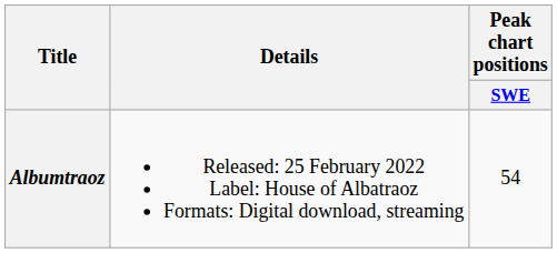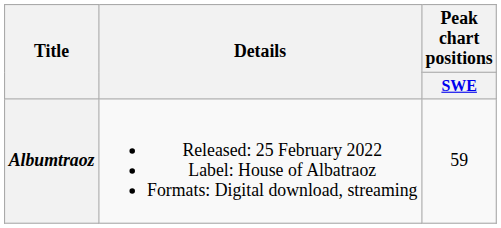Albumtraoz | Peak chart positions / SWE: 54 -> 59
